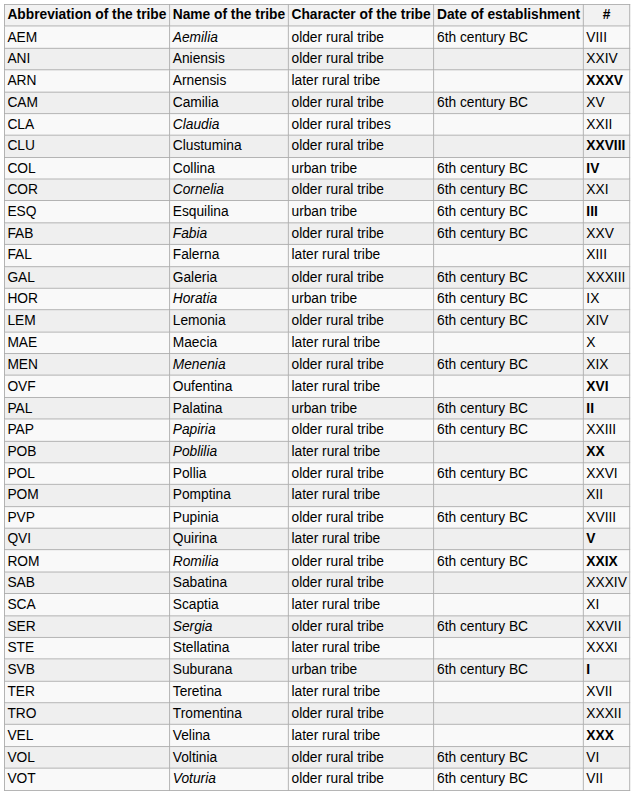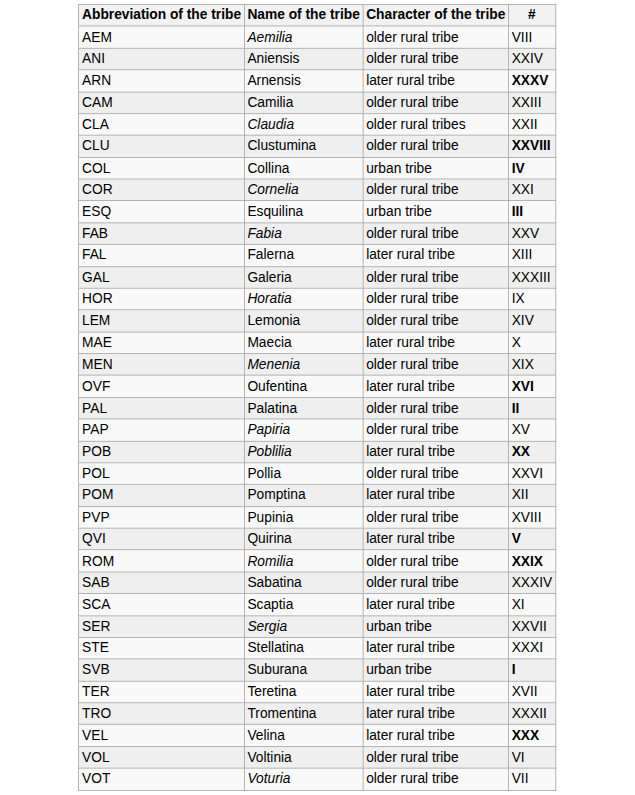- column: Date of establishment | 6th century BC | 6th century BC | 6th century BC | 6th century BC | 6th century BC | 6th century BC | 6th century BC | 6th century BC | 6th century BC | 6th century BC | 6th century BC | 6th century BC | 6th century BC | 6th century BC | 6th century BC | 6th century BC | 6th century BC | 6th century BC | 6th century BC
CAM | #: XV -> XXIII
HOR | Character of the tribe: urban tribe -> older rural tribe
PAL | Character of the tribe: urban tribe -> older rural tribe
PAP | #: XXIII -> XV
SER | Character of the tribe: older rural tribe -> urban tribe
TRO | Character of the tribe: older rural tribe -> later rural tribe
